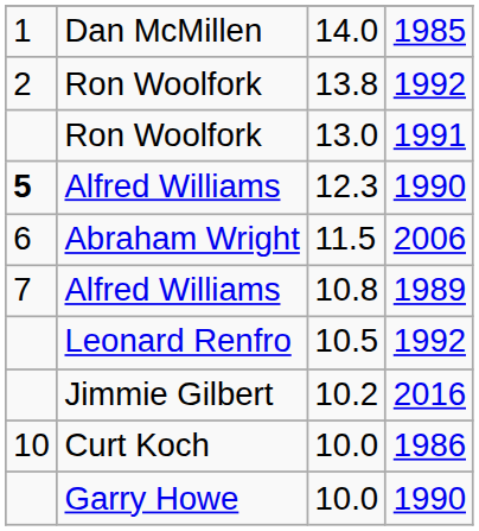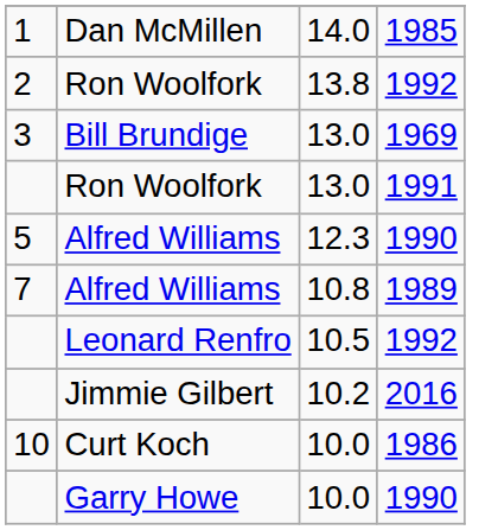+ row: 3 | Bill Brundige | 13.0 | 1969
Alfred Williams / 1990 | column 1: bold -> normal
- row: 6 | Abraham Wright | 11.5 | 2006
